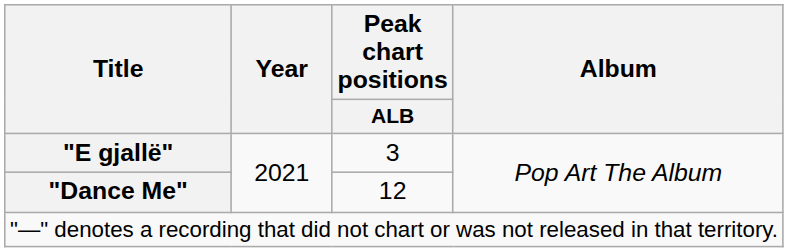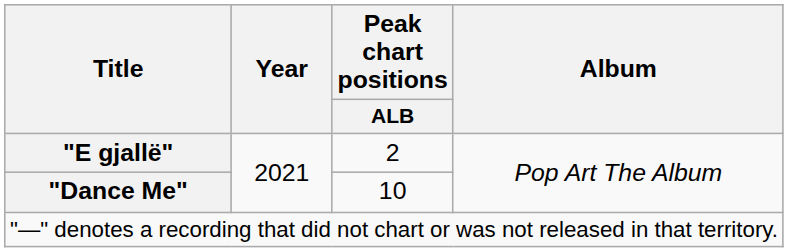"E gjallë" | Peak chart positions / ALB: 3 -> 2
"Dance Me" | Peak chart positions / ALB: 12 -> 10
